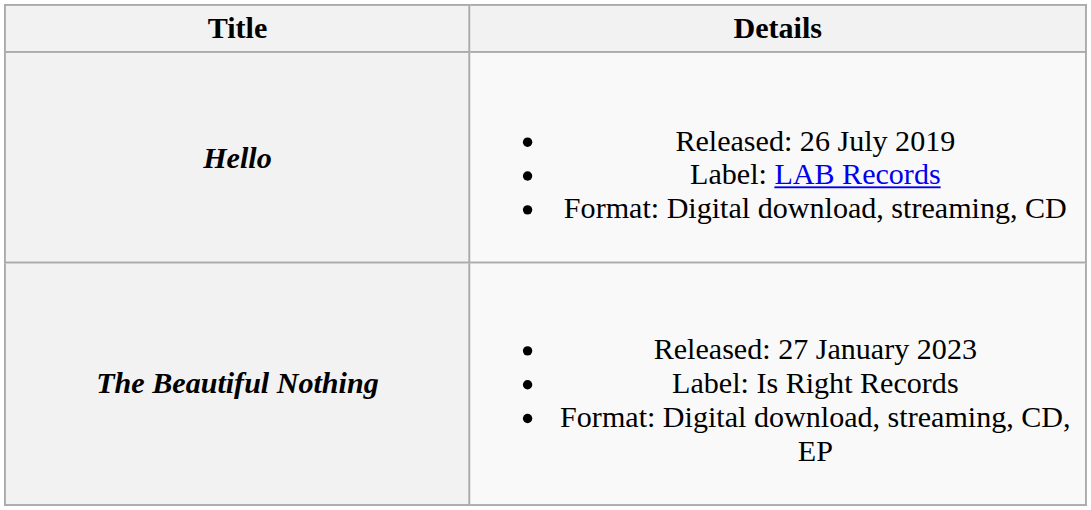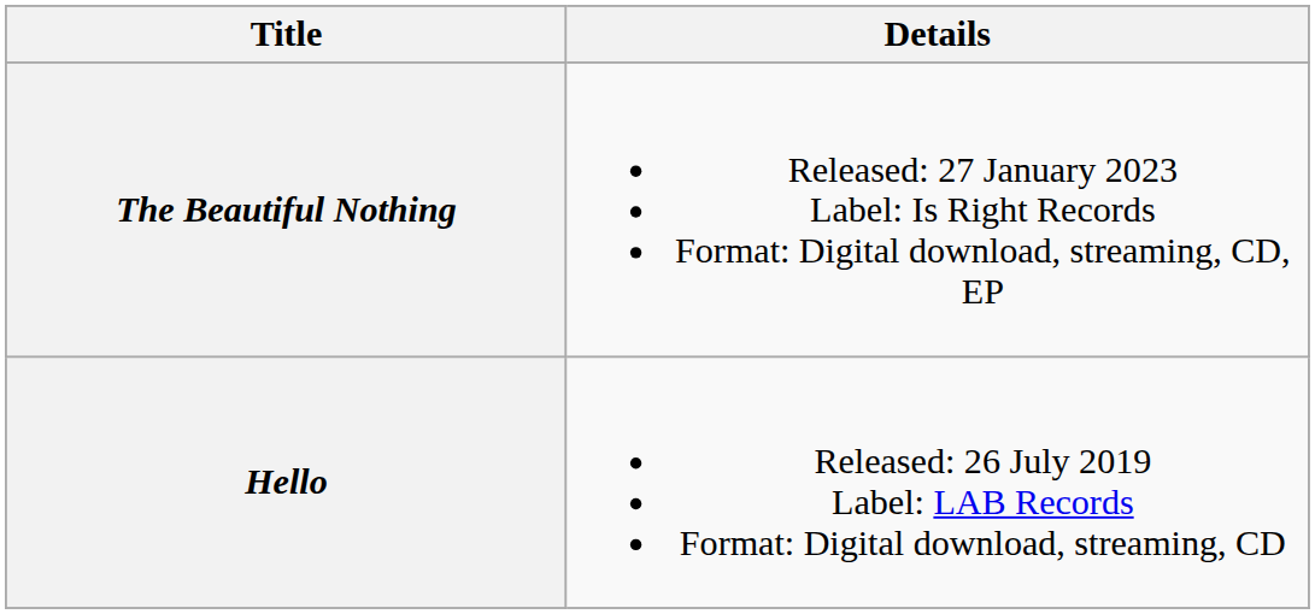rows swapped: Hello <-> The Beautiful Nothing
